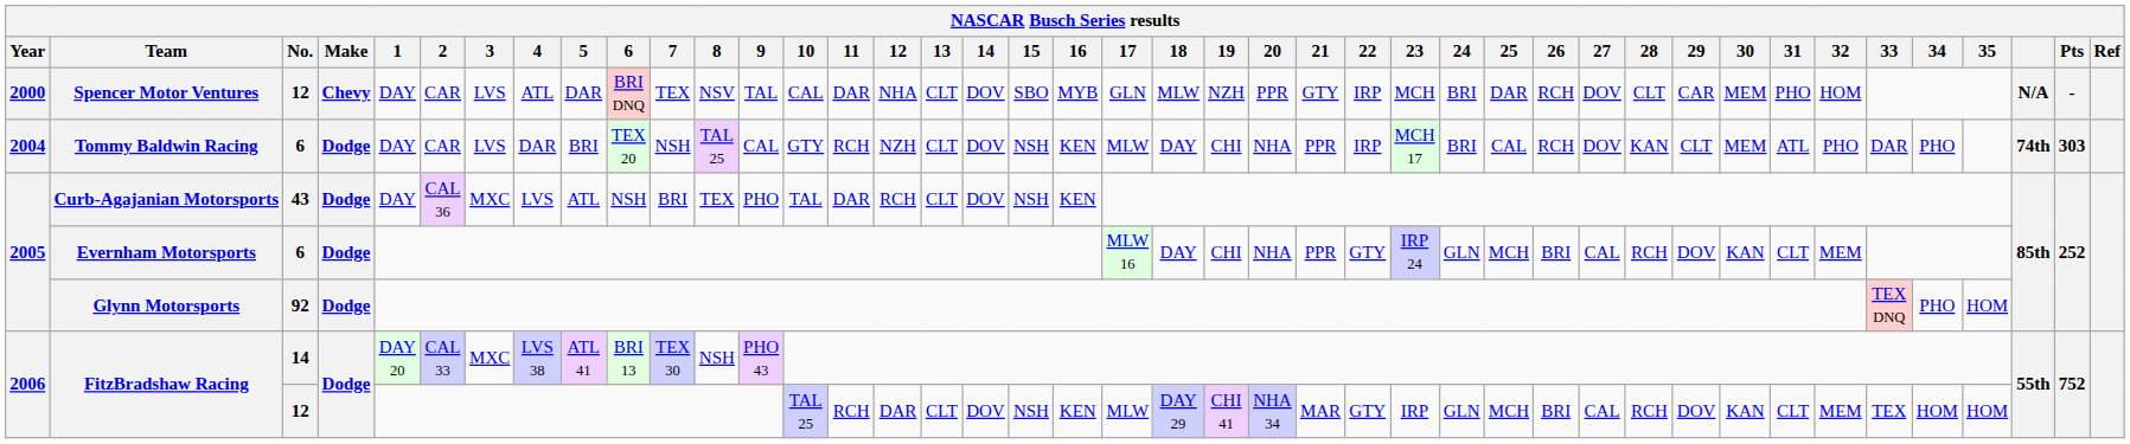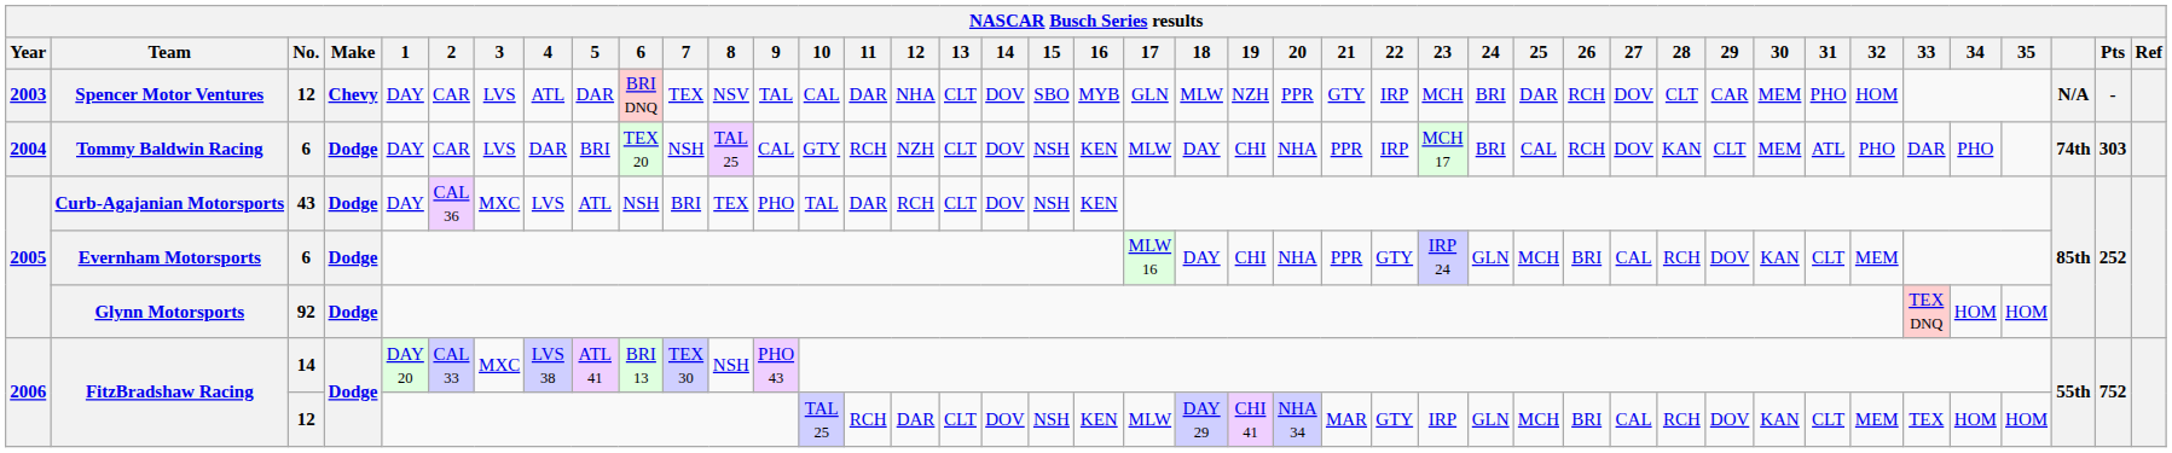Spencer Motor Ventures | Year: 2000 -> 2003
Glynn Motorsports | 34: PHO -> HOM
